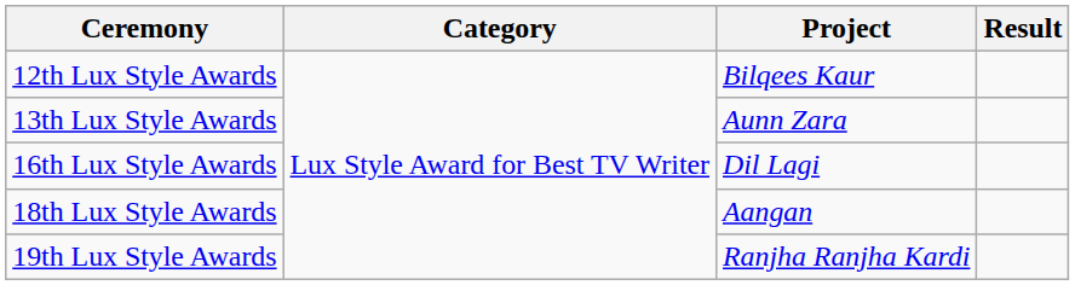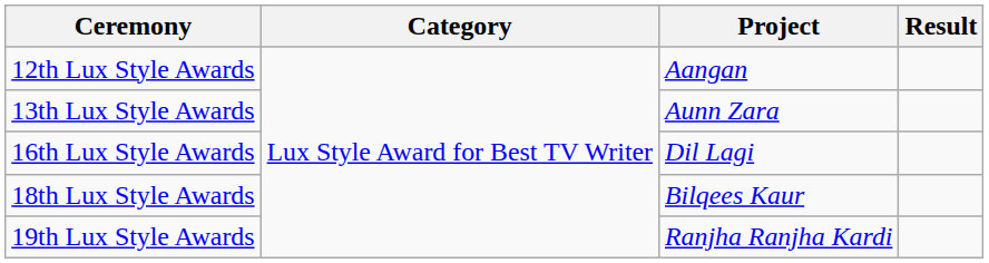12th Lux Style Awards | Project: Bilqees Kaur -> Aangan
18th Lux Style Awards | Project: Aangan -> Bilqees Kaur
